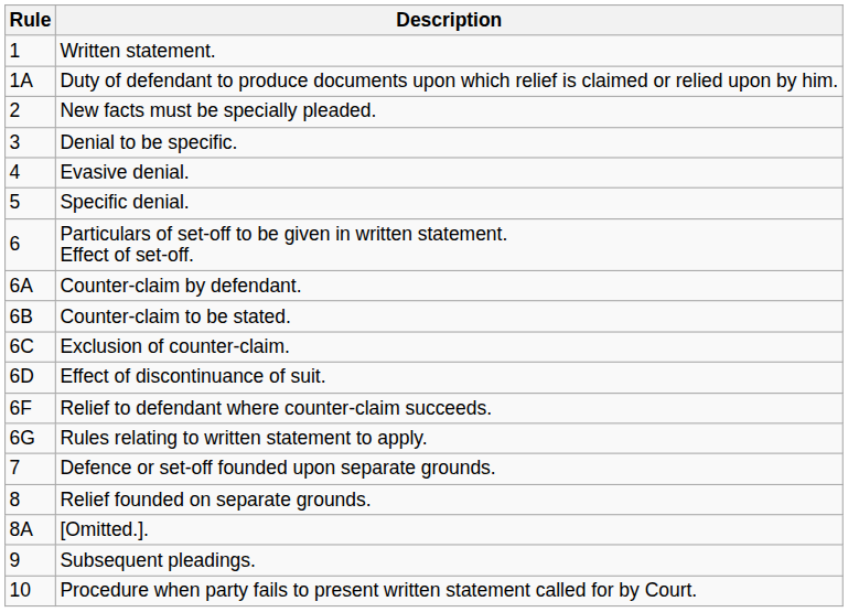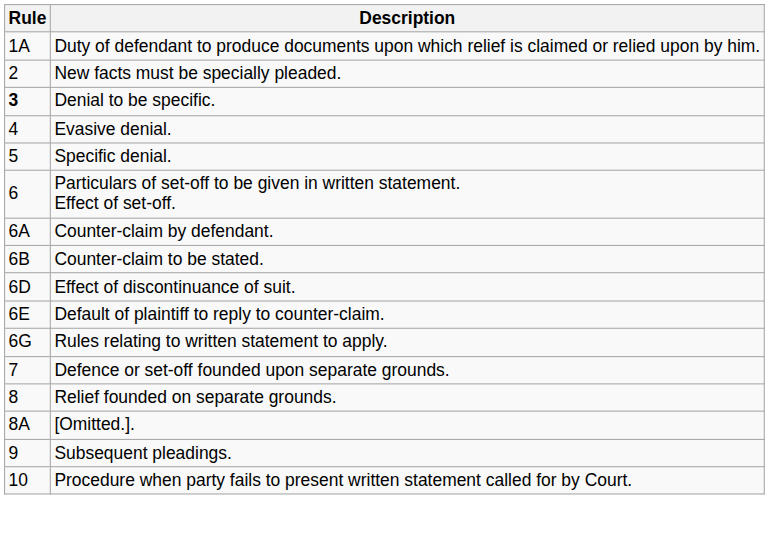- row: 1 | Written statement.
Denial to be specific. | Rule: normal -> bold
- row: 6C | Exclusion of counter-claim.
+ row: 6E | Default of plaintiff to reply to counter-claim.
- row: 6F | Relief to defendant where counter-claim succeeds.
